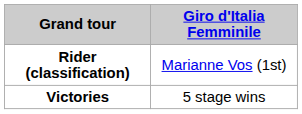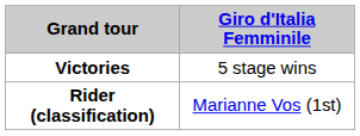rows swapped: Rider (classification) <-> Victories
